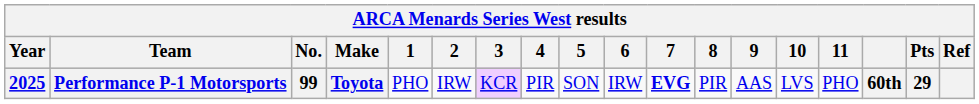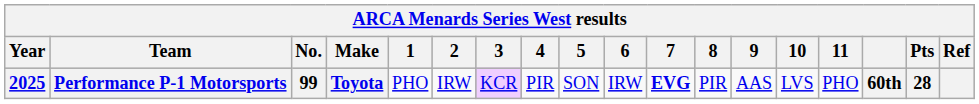Performance P-1 Motorsports | Pts: 29 -> 28
